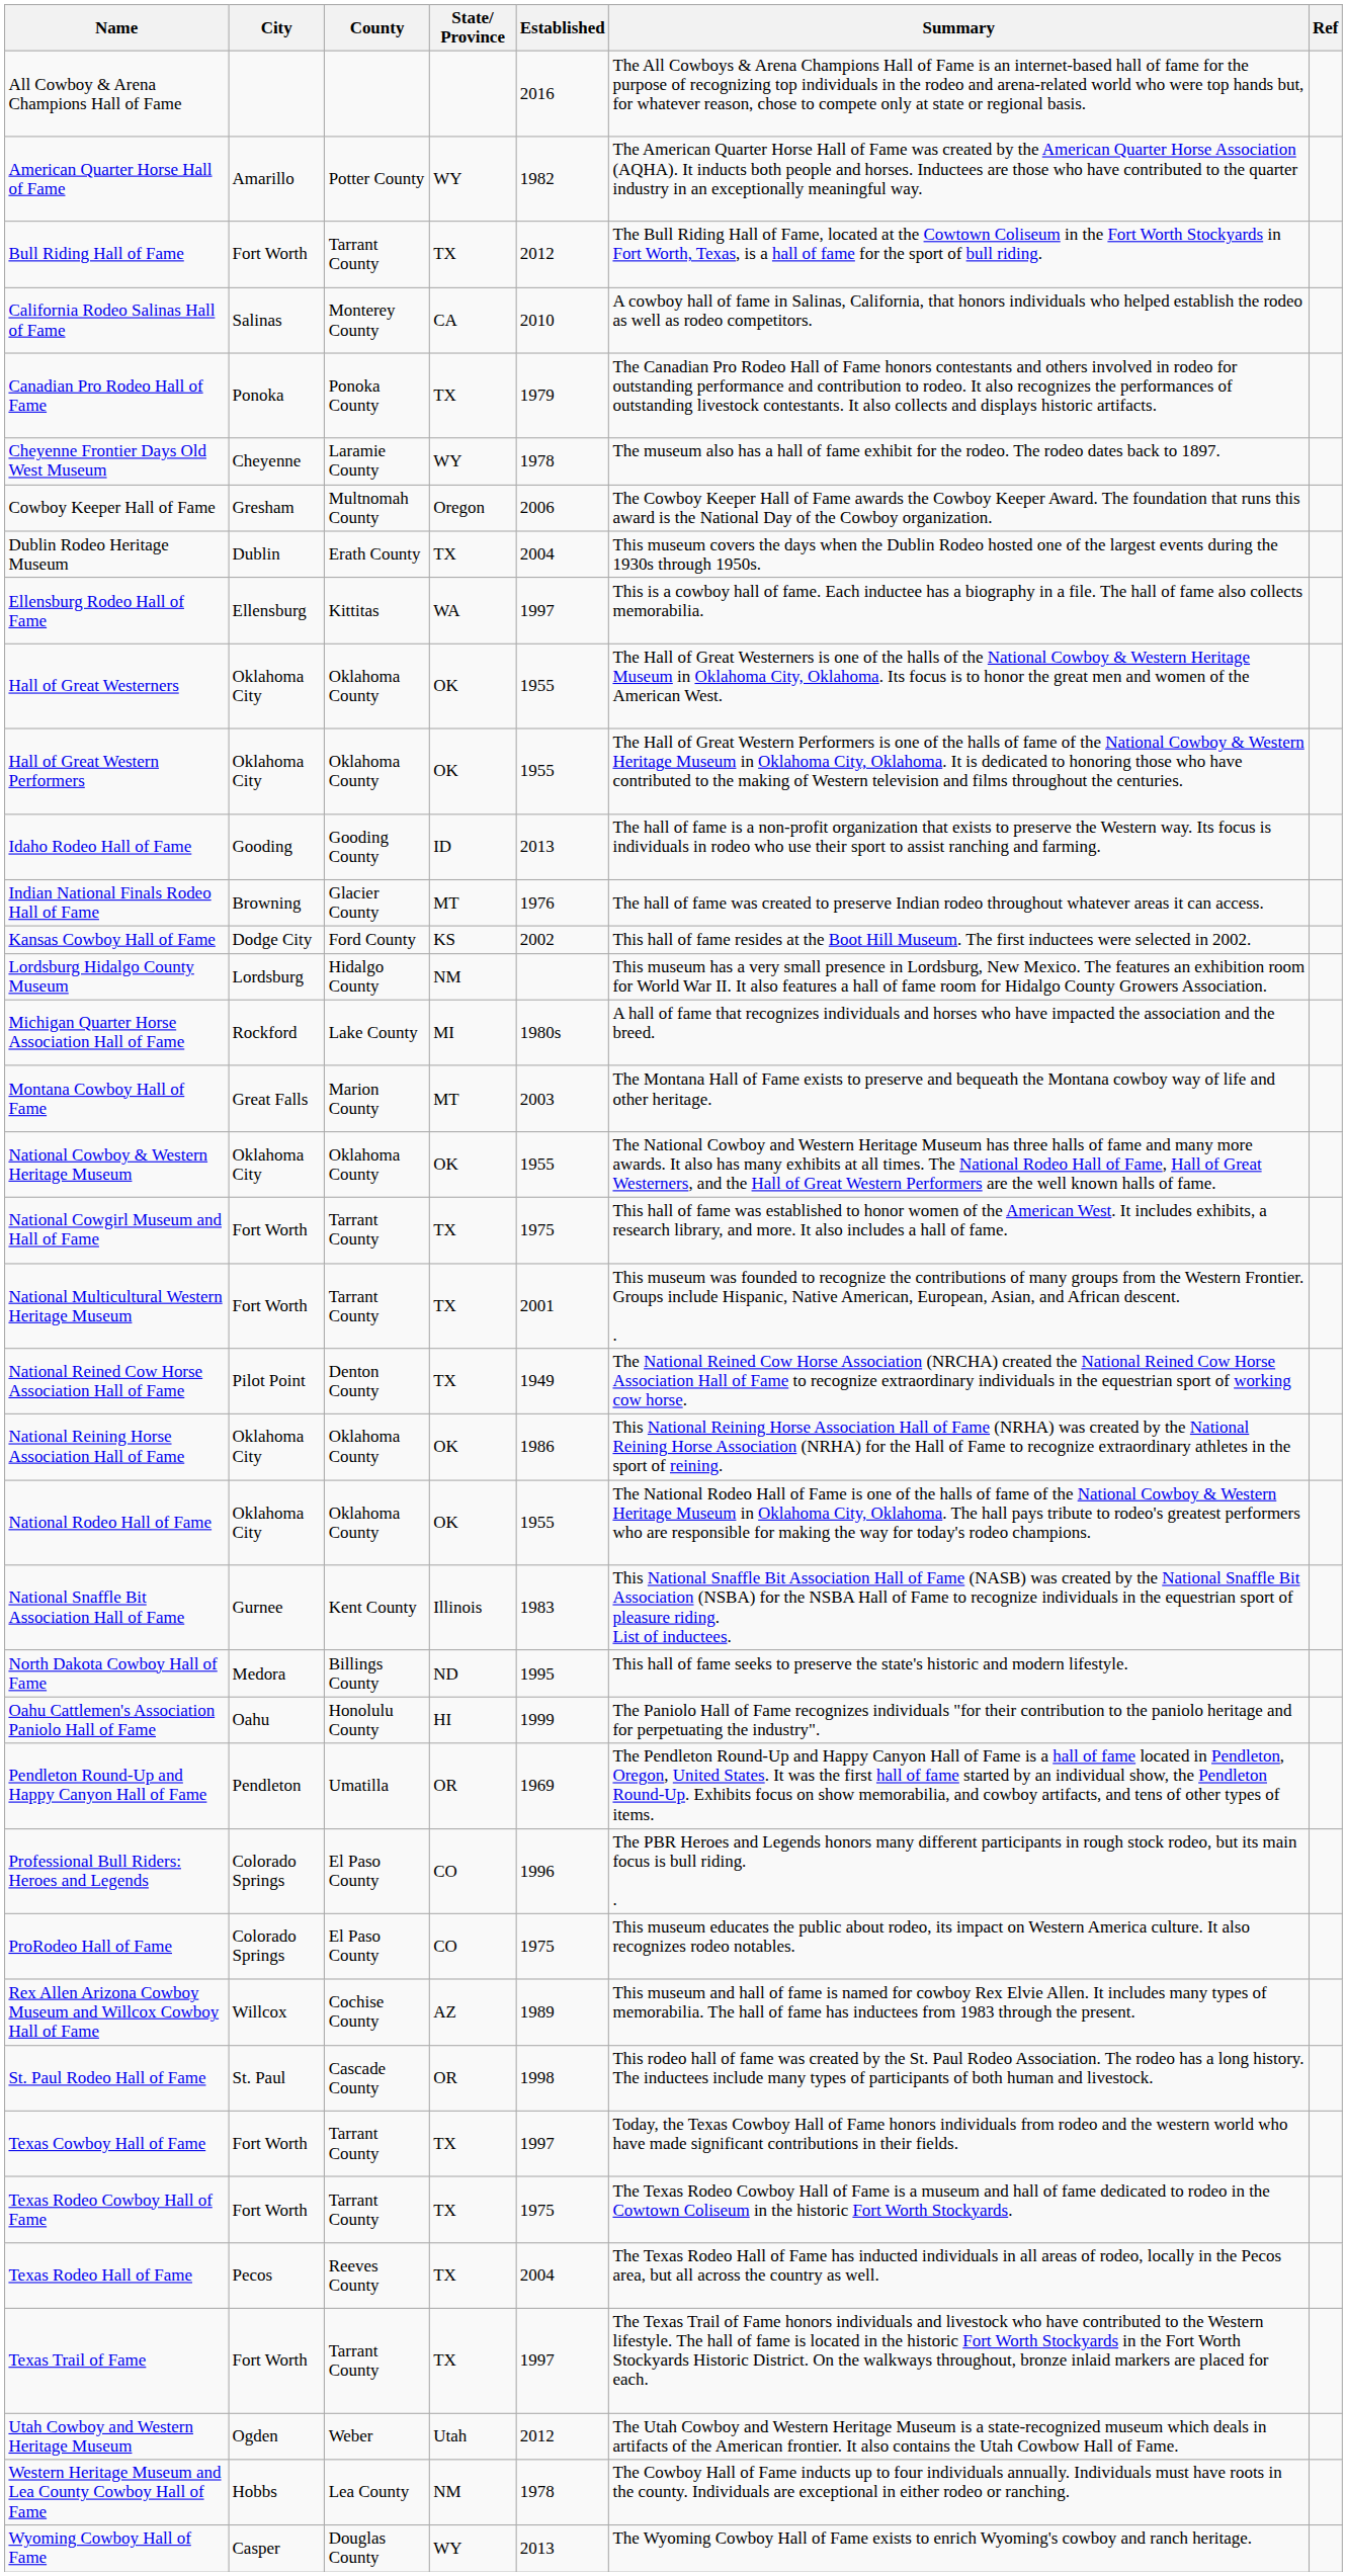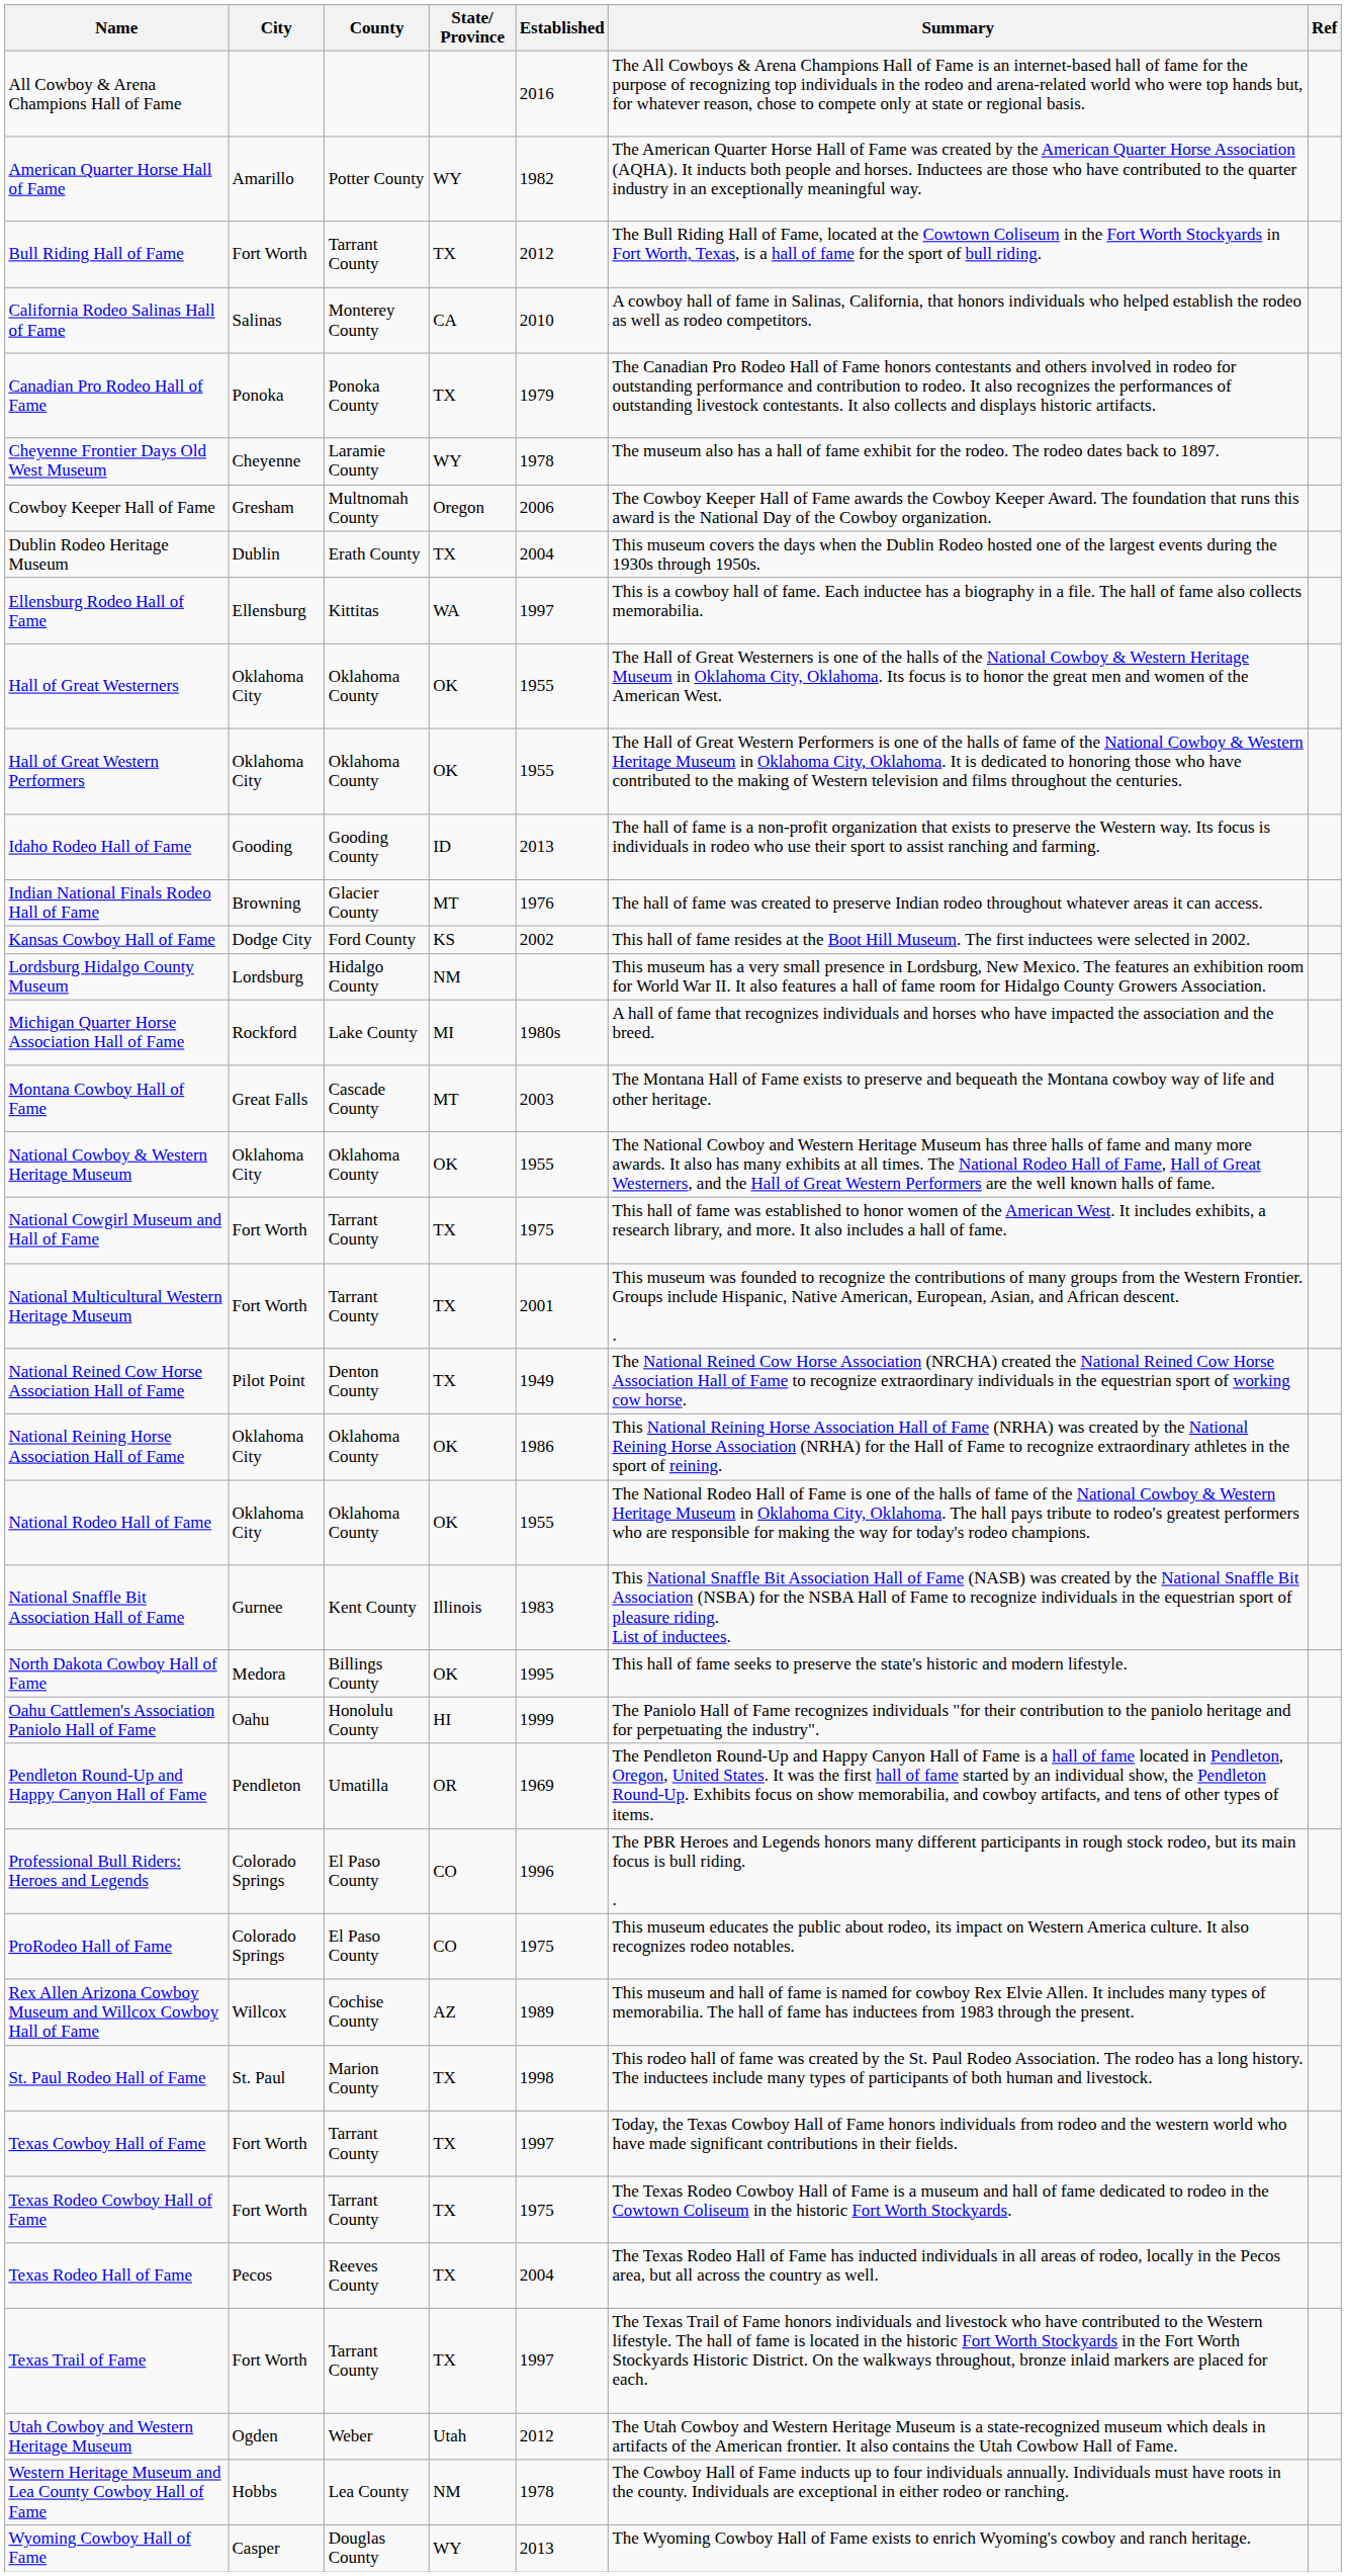Montana Cowboy Hall of Fame | County: Marion County -> Cascade County
North Dakota Cowboy Hall of Fame | State/ Province: ND -> OK
St. Paul Rodeo Hall of Fame | County: Cascade County -> Marion County
St. Paul Rodeo Hall of Fame | State/ Province: OR -> TX
